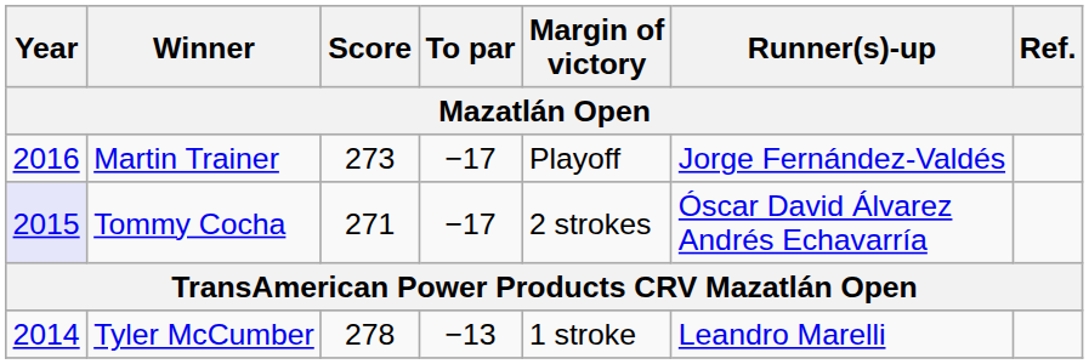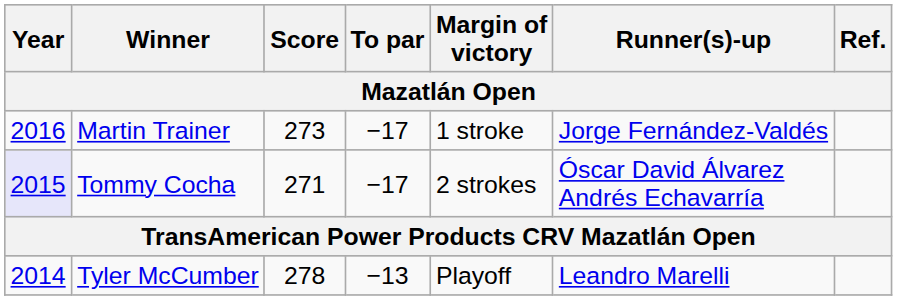Martin Trainer | Margin of victory: Playoff -> 1 stroke
Tyler McCumber | Margin of victory: 1 stroke -> Playoff
